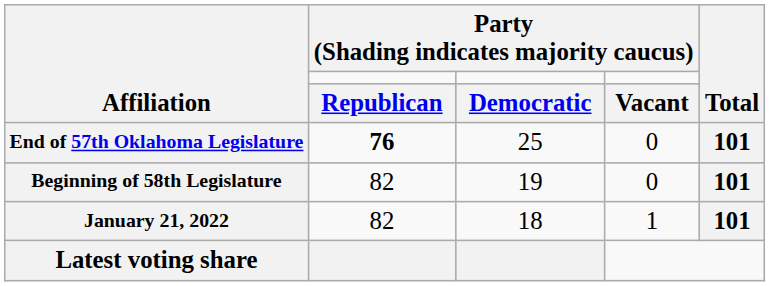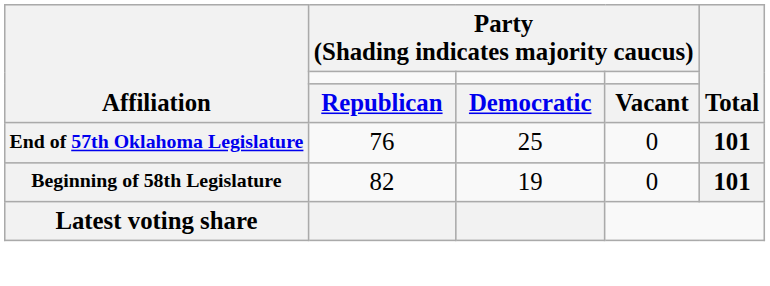End of 57th Oklahoma Legislature | column 2: bold -> normal
- row: January 21, 2022 | 82 | 18 | 1 | 101
